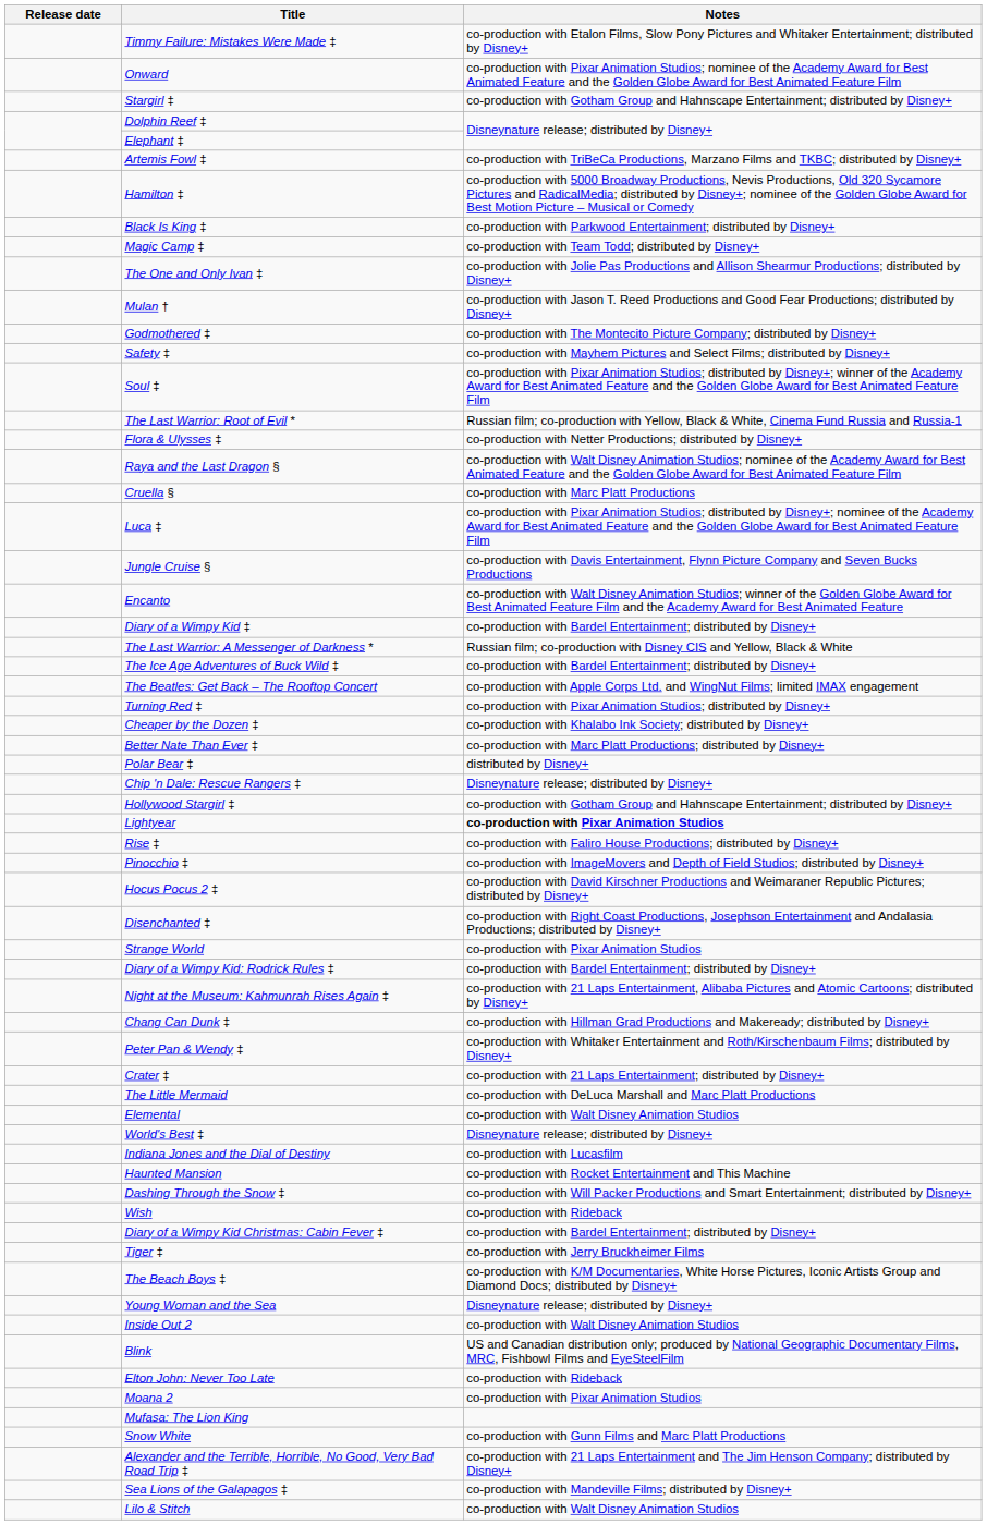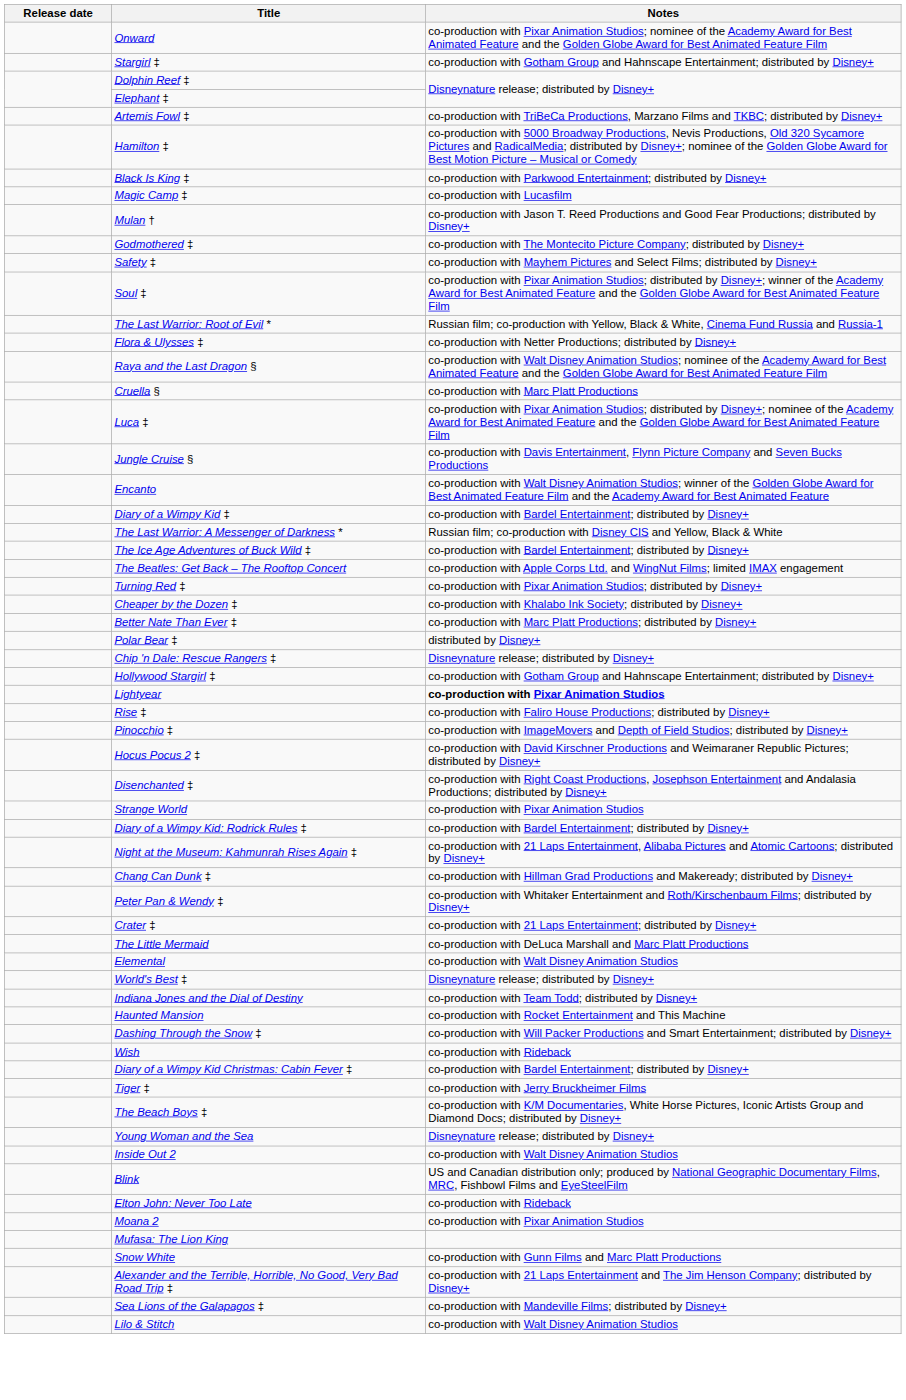- row: Timmy Failure: Mistakes Were Made ‡ | co-production with Etalon Films, Slow Pony Pictures and Whitaker Entertainment; distributed by Disney+
Magic Camp ‡ | Notes: co-production with Team Todd; distributed by Disney+ -> co-production with Lucasfilm
- row: The One and Only Ivan ‡ | co-production with Jolie Pas Productions and Allison Shearmur Productions; distributed by Disney+
Indiana Jones and the Dial of Destiny | Notes: co-production with Lucasfilm -> co-production with Team Todd; distributed by Disney+
